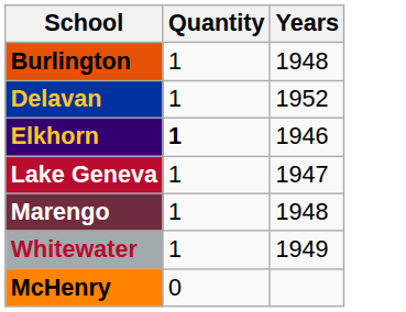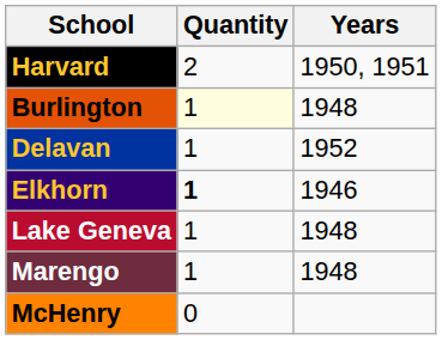+ row: Harvard | 2 | 1950, 1951
Burlington | Quantity: no background -> lightyellow background
Lake Geneva | Years: 1947 -> 1948
- row: Whitewater | 1 | 1949
